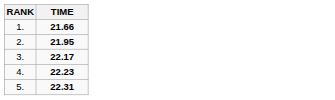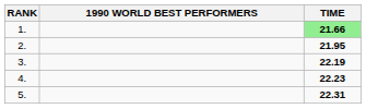+ column: 1990 WORLD BEST PERFORMERS
1. | TIME: no background -> lightgreen background
3. | TIME: 22.17 -> 22.19
